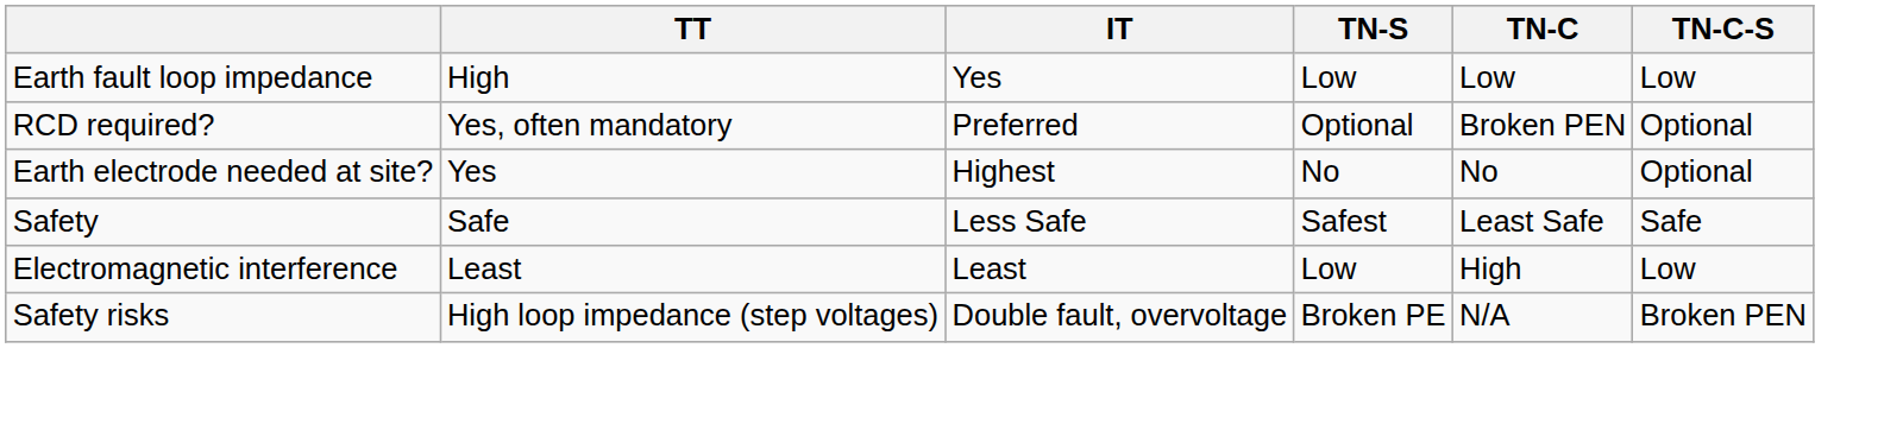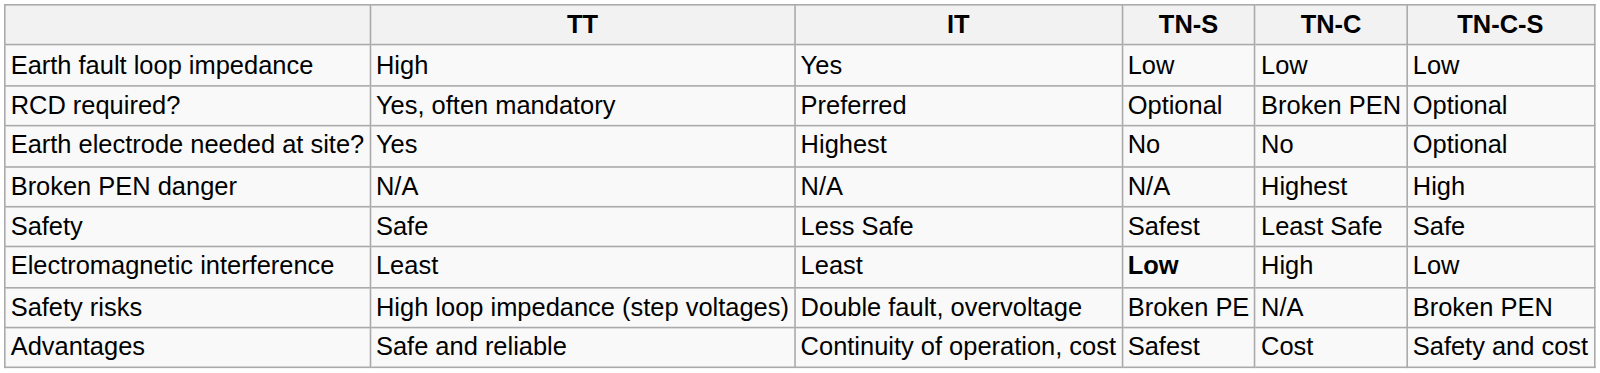+ row: Broken PEN danger | N/A | N/A | N/A | Highest | High
Electromagnetic interference | TN-S: normal -> bold
+ row: Advantages | Safe and reliable | Continuity of operation, cost | Safest | Cost | Safety and cost
